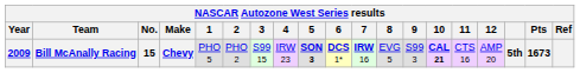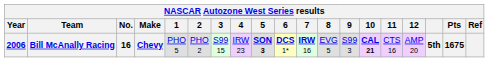Bill McAnally Racing | Year: 2009 -> 2006
Bill McAnally Racing | No.: 15 -> 16
Bill McAnally Racing | Pts: 1673 -> 1675
